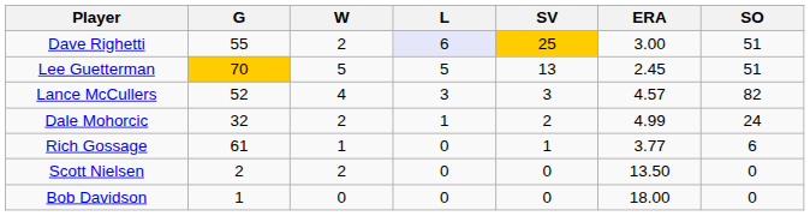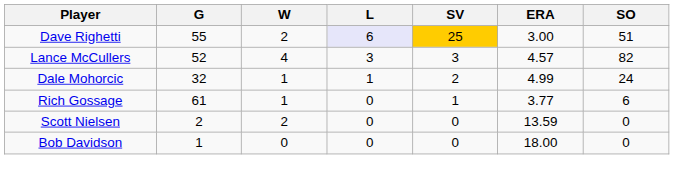- row: Lee Guetterman | 70 | 5 | 5 | 13 | 2.45 | 51
Dale Mohorcic | W: 2 -> 1
Scott Nielsen | ERA: 13.50 -> 13.59
